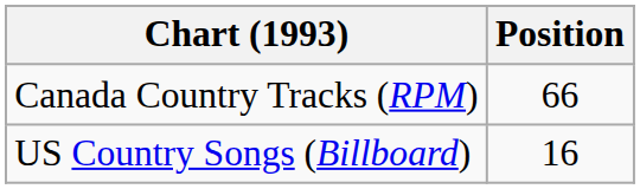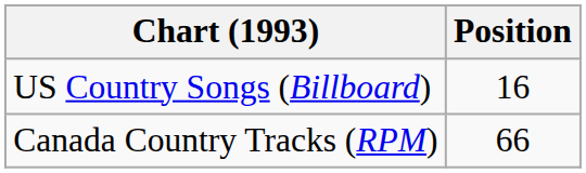rows swapped: Canada Country Tracks (RPM) <-> US Country Songs (Billboard)
